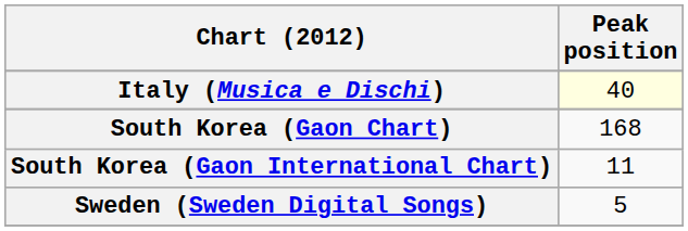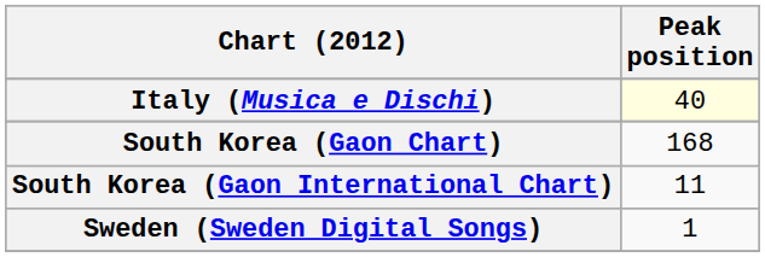Sweden (Sweden Digital Songs) | Peak position: 5 -> 1
